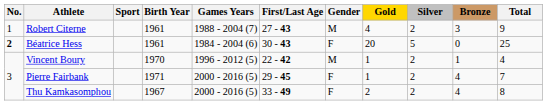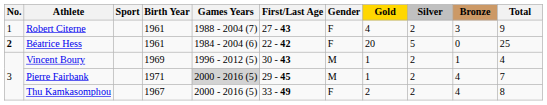Robert Citerne | Gender: M -> F
Béatrice Hess | First/Last Age: 30 - 43 -> 22 - 42
Vincent Boury | Birth Year: 1970 -> 1969
Vincent Boury | First/Last Age: 22 - 42 -> 30 - 43
Pierre Fairbank | Games Years: no background -> lightgrey background
Pierre Fairbank | Gender: F -> M
